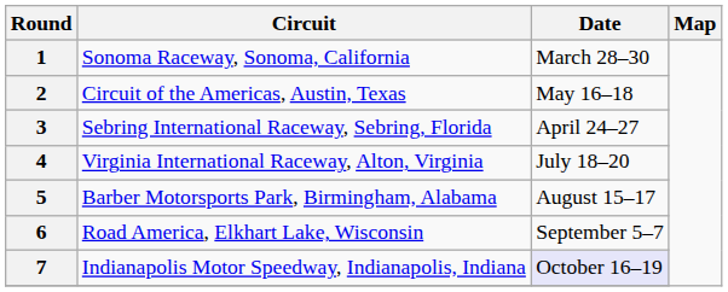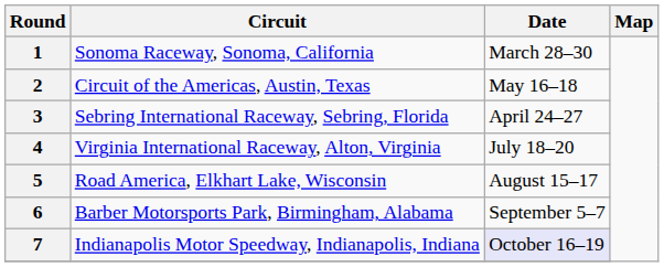5 | Circuit: Barber Motorsports Park, Birmingham, Alabama -> Road America, Elkhart Lake, Wisconsin
6 | Circuit: Road America, Elkhart Lake, Wisconsin -> Barber Motorsports Park, Birmingham, Alabama
